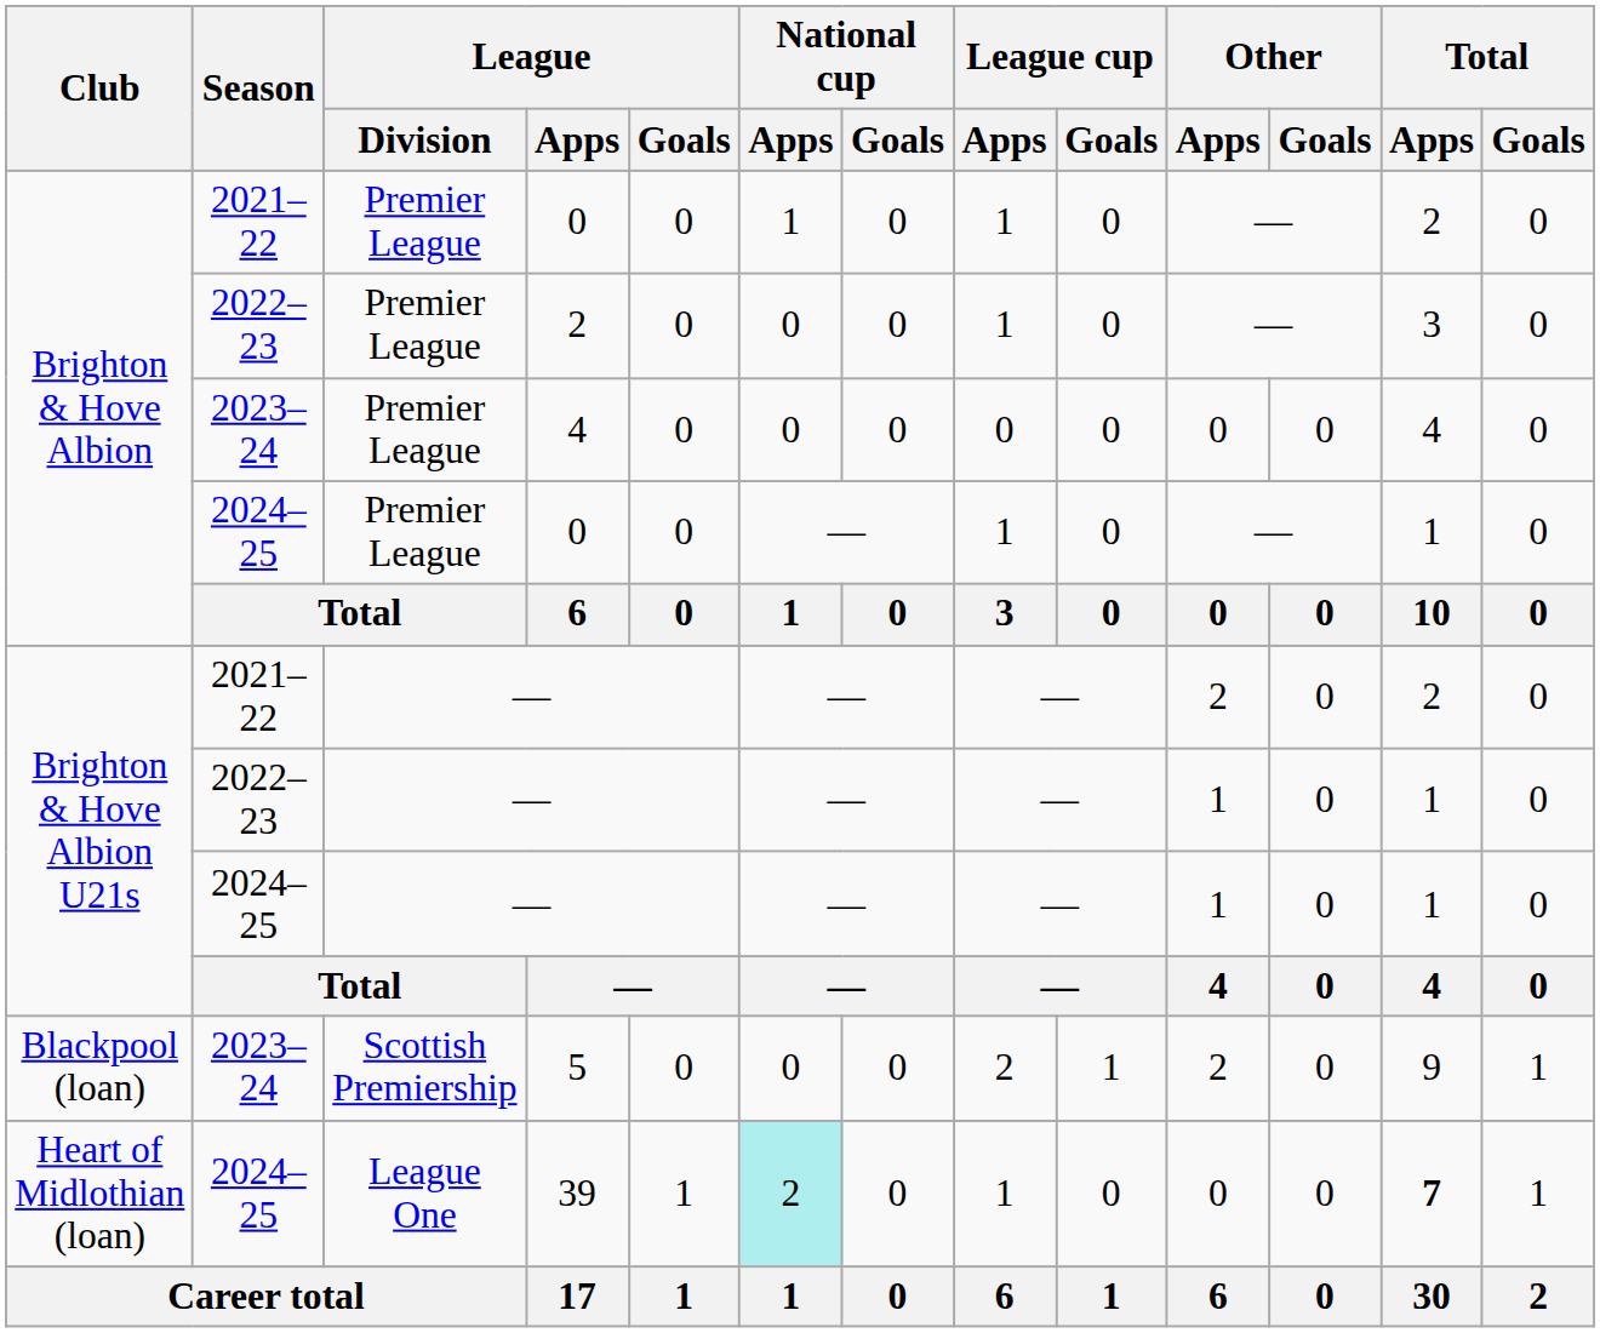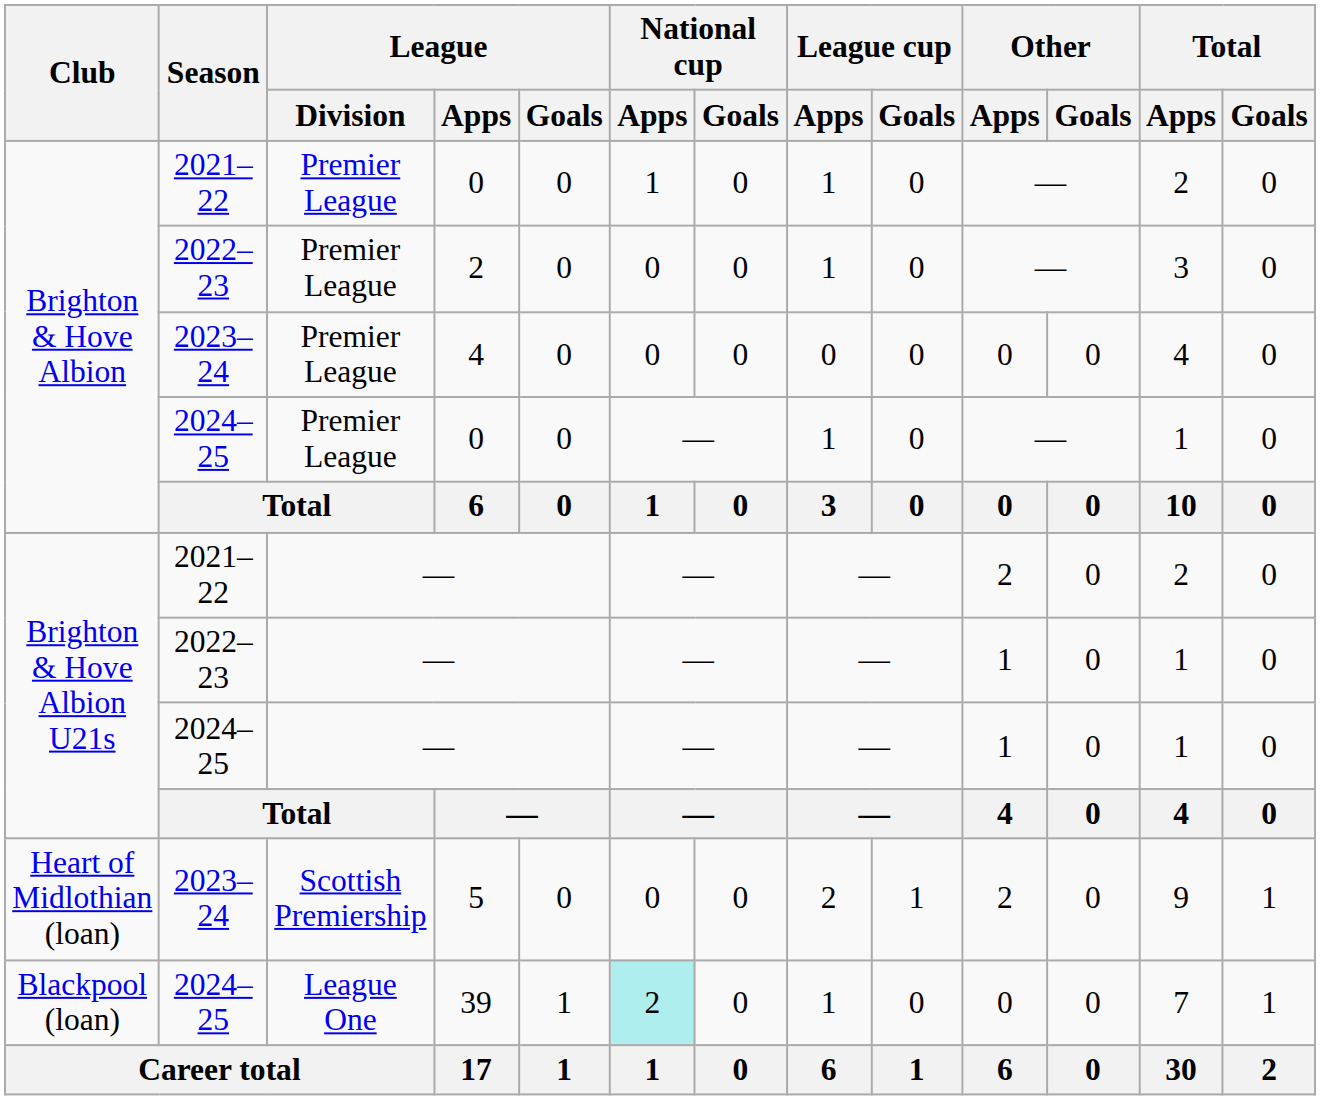5 | Club: Blackpool (loan) -> Heart of Midlothian (loan)
39 | Club: Heart of Midlothian (loan) -> Blackpool (loan)
39 | Total / Apps: bold -> normal
